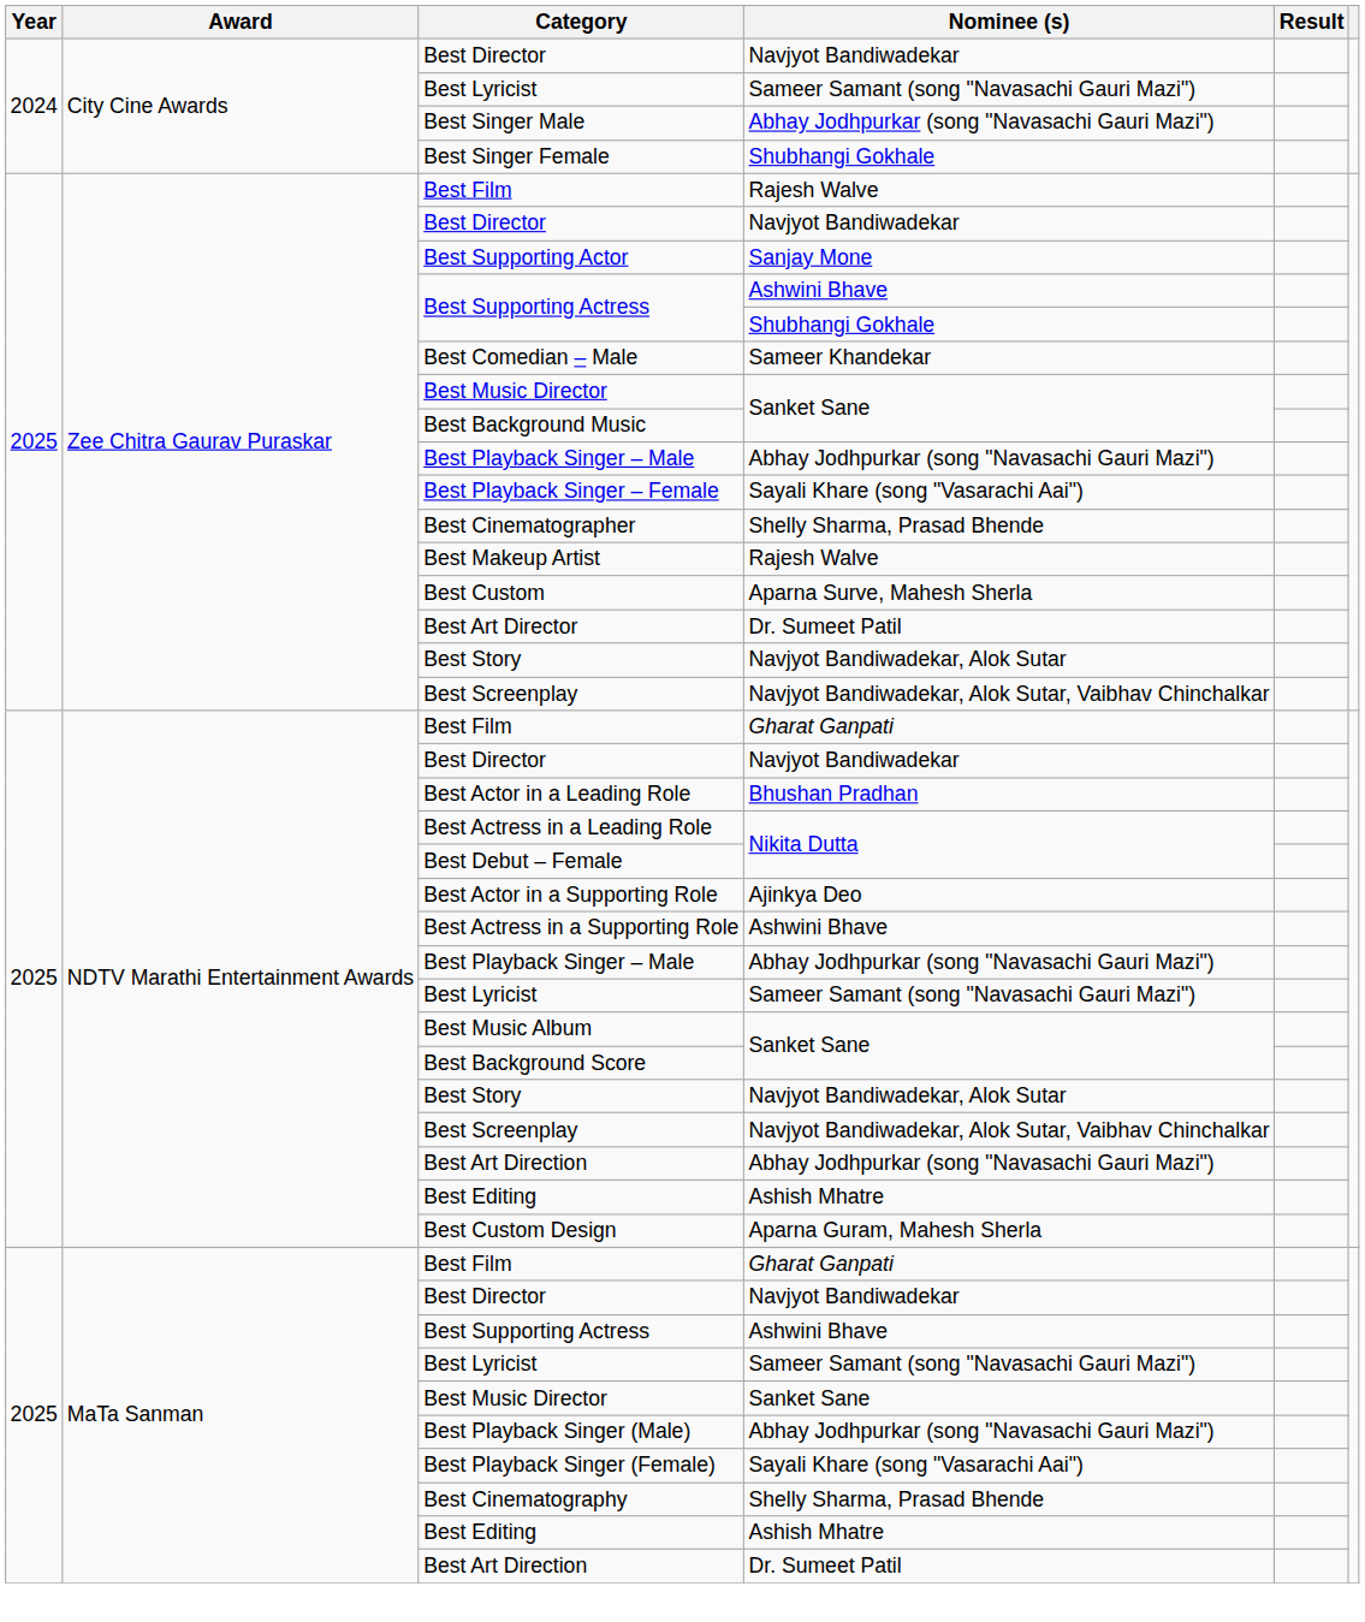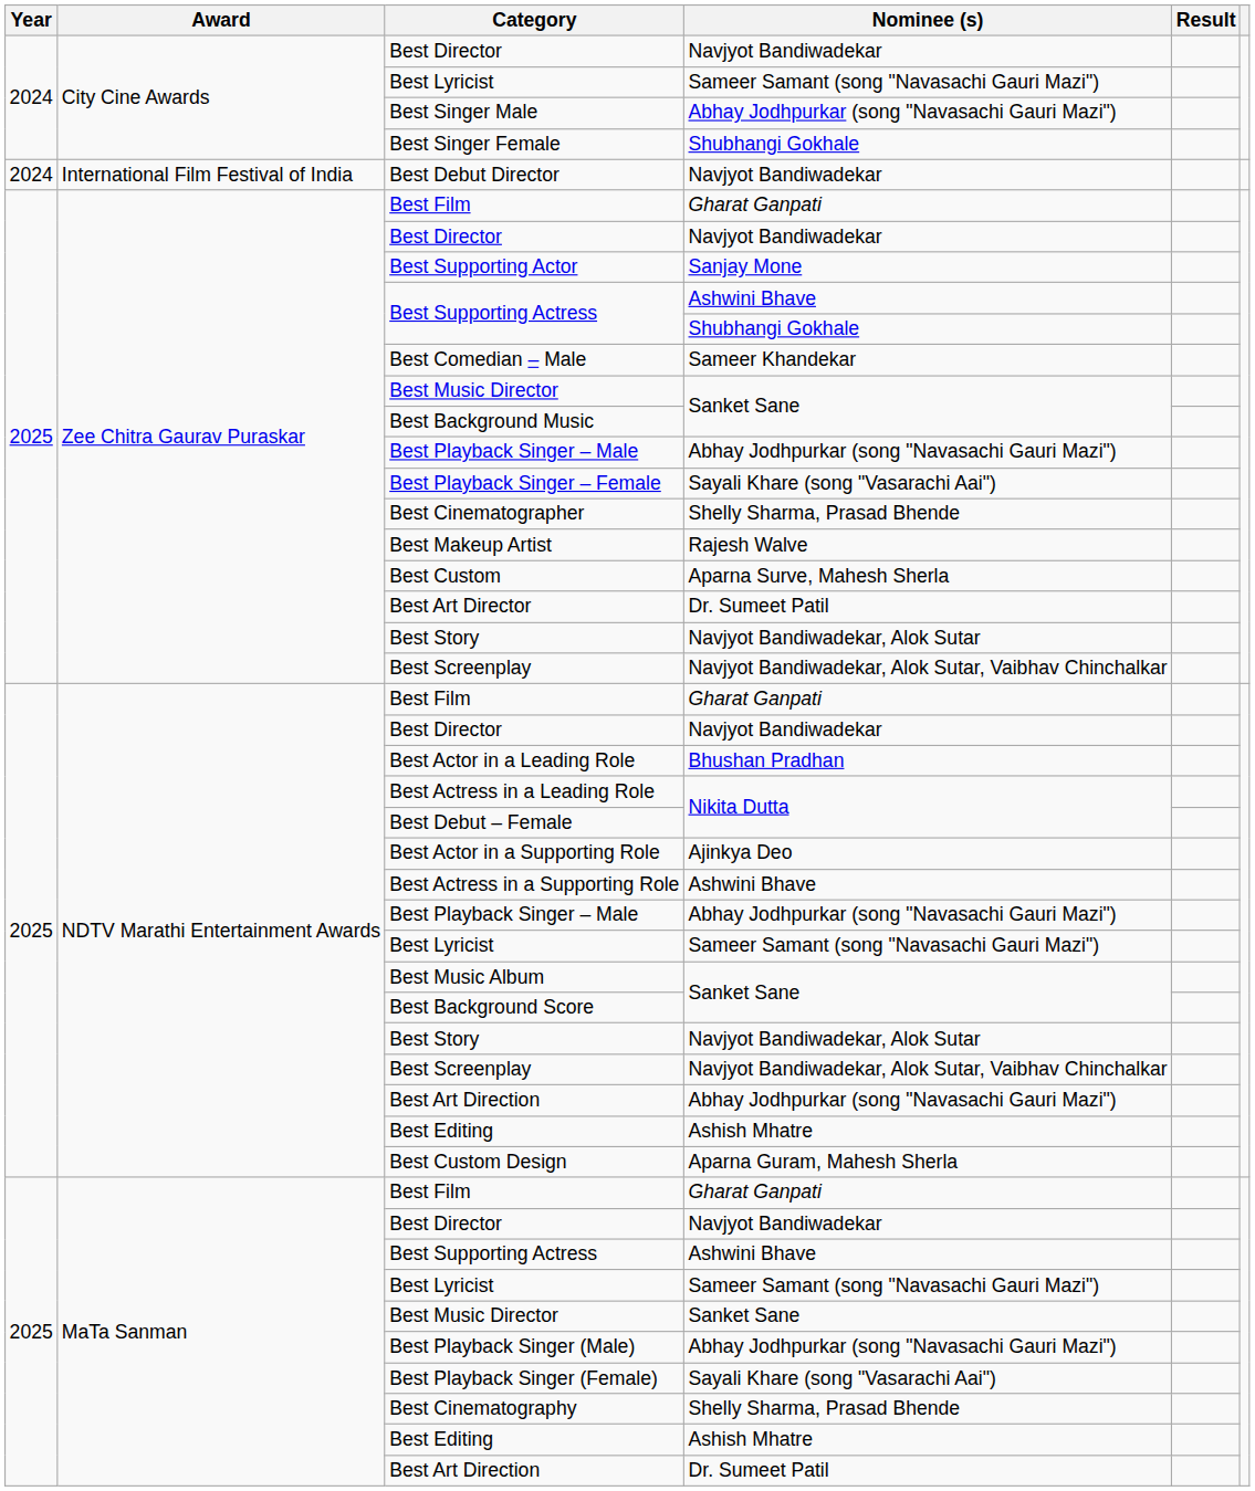+ row: 2024 | International Film Festival of India | Best Debut Director | Navjyot Bandiwadekar
Zee Chitra Gaurav Puraskar / Best Film | Nominee (s): Rajesh Walve -> Gharat Ganpati
